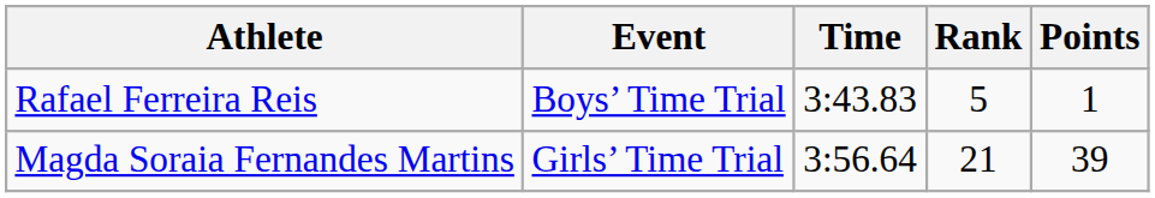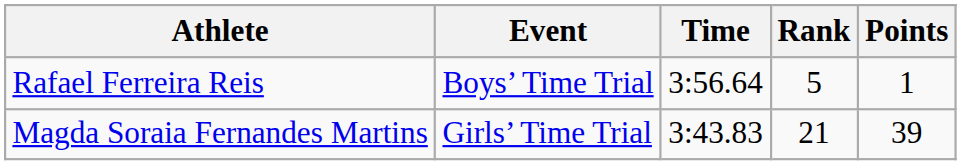Rafael Ferreira Reis | Time: 3:43.83 -> 3:56.64
Magda Soraia Fernandes Martins | Time: 3:56.64 -> 3:43.83
